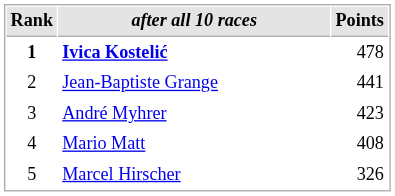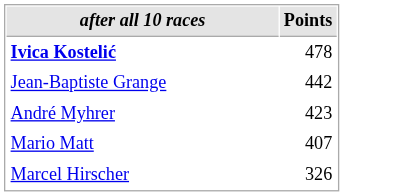- column: Rank | 1 | 2 | 3 | 4 | 5
Jean-Baptiste Grange | Points: 441 -> 442
Mario Matt | Points: 408 -> 407
